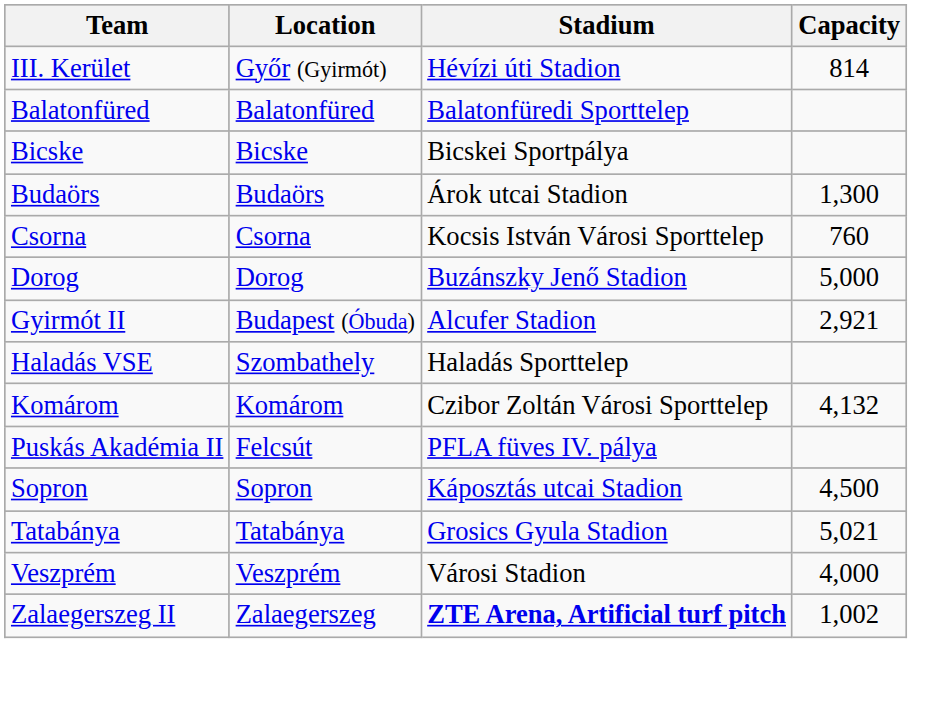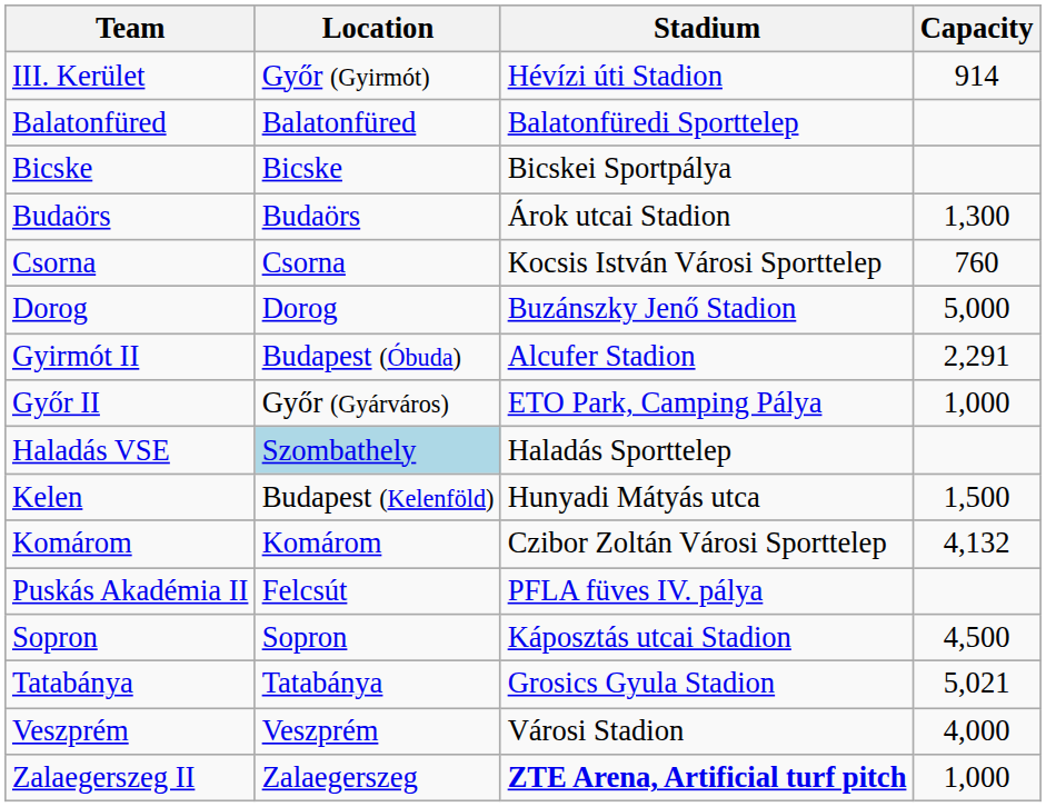III. Kerület | Capacity: 814 -> 914
Gyirmót II | Capacity: 2,921 -> 2,291
+ row: Győr II | Győr (Gyárváros) | ETO Park, Camping Pálya | 1,000
Haladás VSE | Location: no background -> lightblue background
+ row: Kelen | Budapest (Kelenföld) | Hunyadi Mátyás utca | 1,500
Zalaegerszeg II | Capacity: 1,002 -> 1,000
